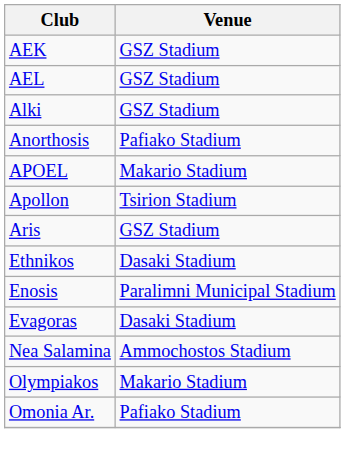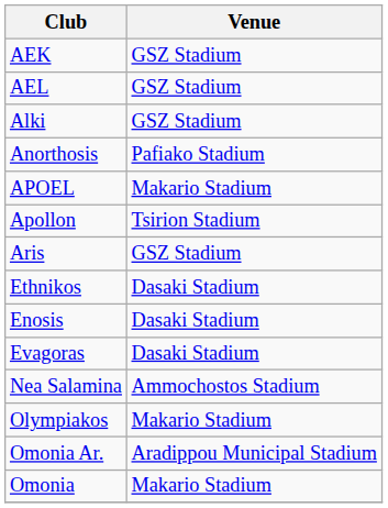Enosis | Venue: Paralimni Municipal Stadium -> Dasaki Stadium
Omonia Ar. | Venue: Pafiako Stadium -> Aradippou Municipal Stadium
+ row: Omonia | Makario Stadium
